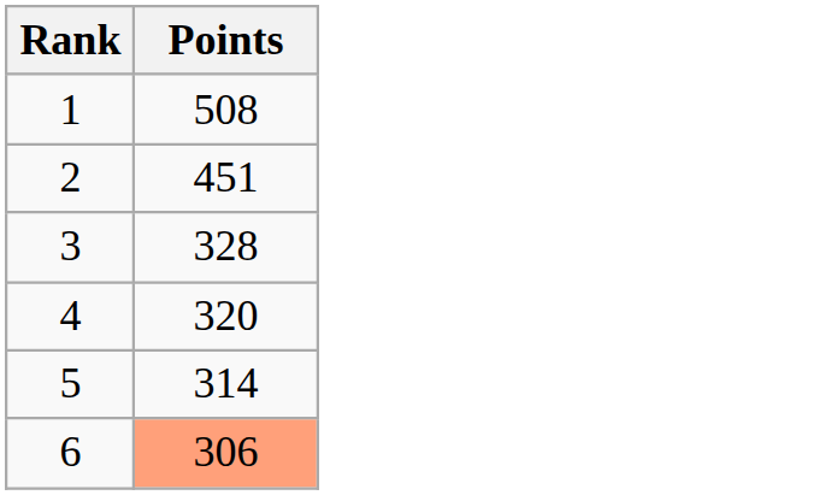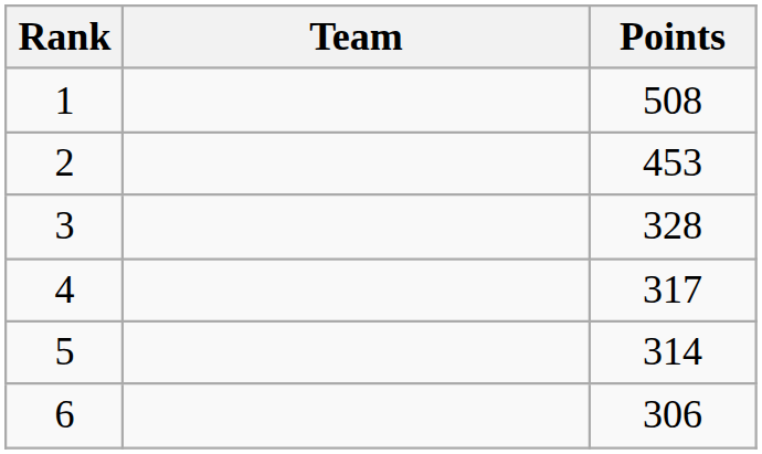+ column: Team
2 | Points: 451 -> 453
4 | Points: 320 -> 317
6 | Points: lightsalmon background -> no background
